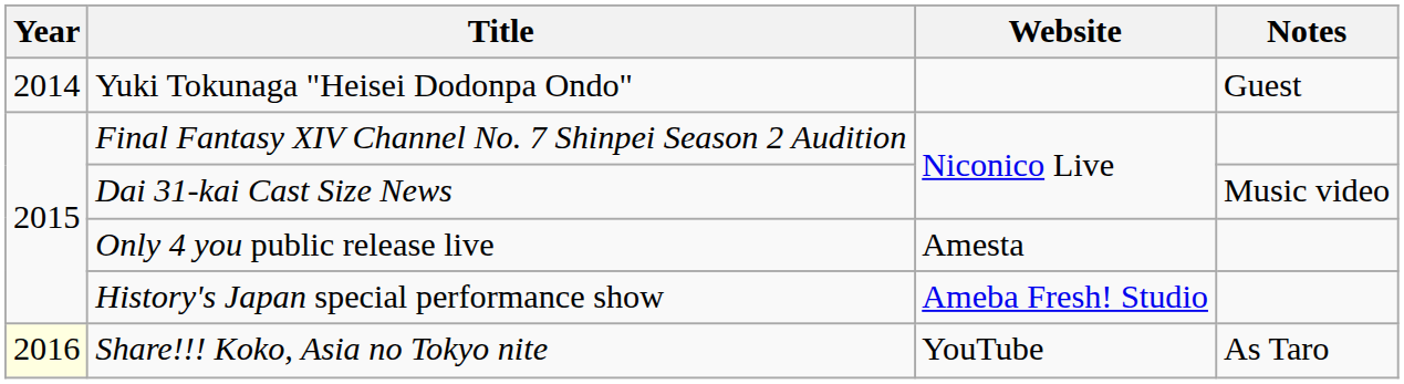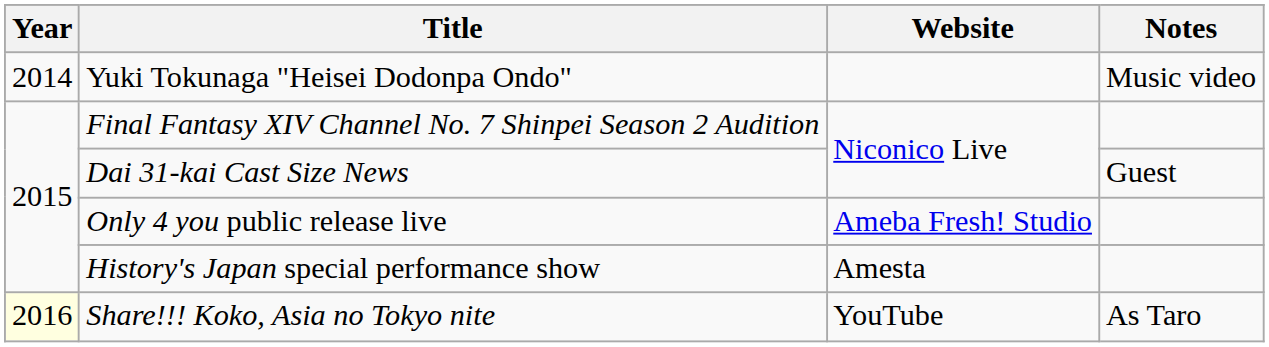Yuki Tokunaga "Heisei Dodonpa Ondo" | Notes: Guest -> Music video
Dai 31-kai Cast Size News | Notes: Music video -> Guest
Only 4 you public release live | Website: Amesta -> Ameba Fresh! Studio
History's Japan special performance show | Website: Ameba Fresh! Studio -> Amesta
